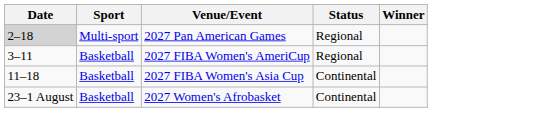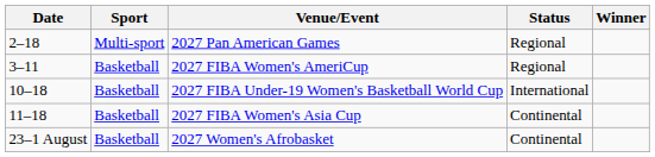2027 Pan American Games | Date: lightgrey background -> no background
+ row: 10–18 | Basketball | 2027 FIBA Under-19 Women's Basketball World Cup | International
